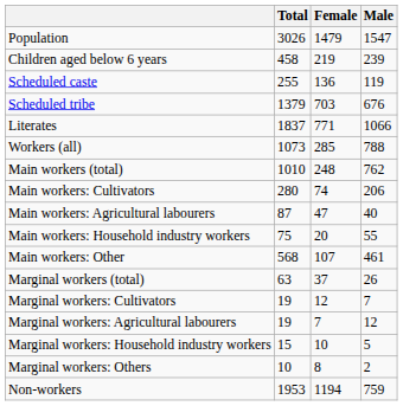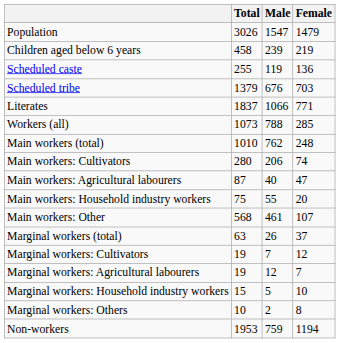columns swapped: Male <-> Female
